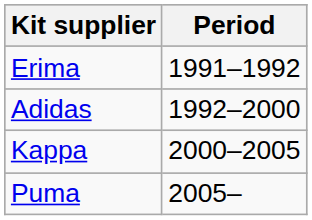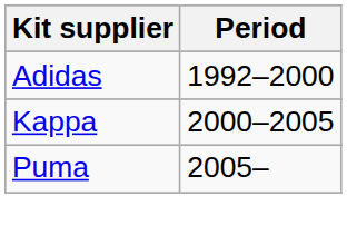- row: Erima | 1991–1992
